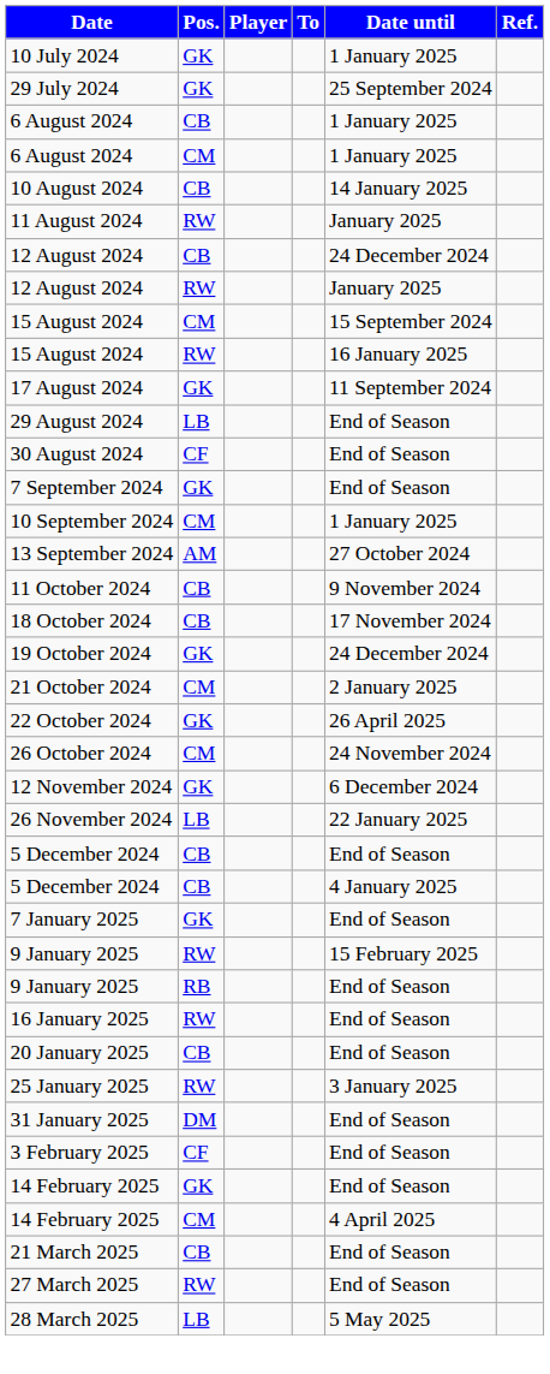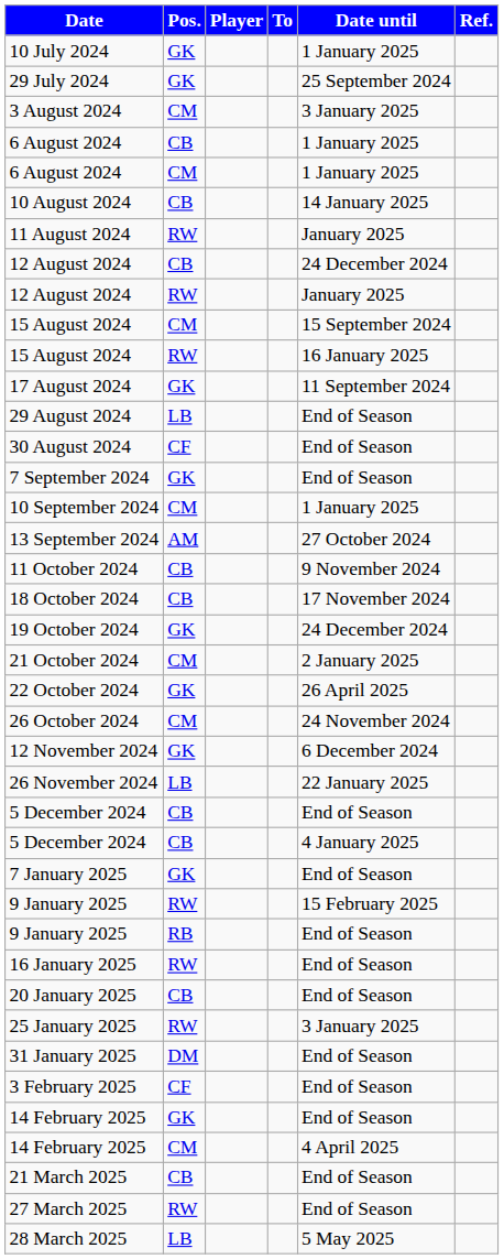+ row: 3 August 2024 | CM | 3 January 2025
